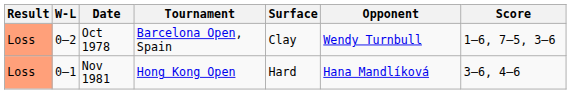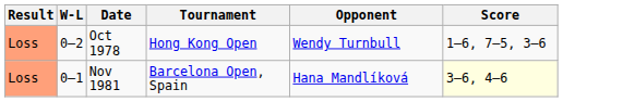- column: Surface | Clay | Hard
Oct 1978 | Tournament: Barcelona Open, Spain -> Hong Kong Open
Nov 1981 | Tournament: Hong Kong Open -> Barcelona Open, Spain
Nov 1981 | Score: no background -> lightyellow background
